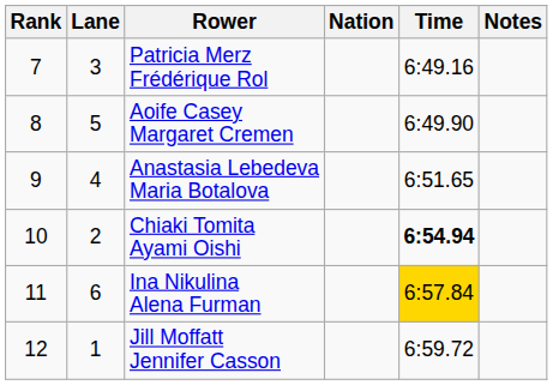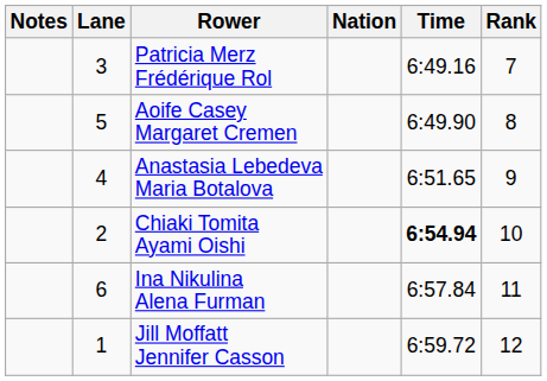columns swapped: Rank <-> Notes
Ina Nikulina Alena Furman | Time: gold background -> no background
